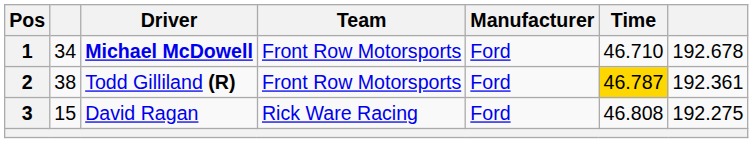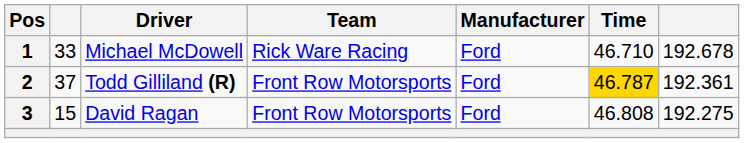1 | column 2: 34 -> 33
1 | Driver: bold -> normal
1 | Team: Front Row Motorsports -> Rick Ware Racing
2 | column 2: 38 -> 37
3 | Team: Rick Ware Racing -> Front Row Motorsports
